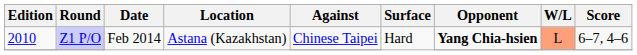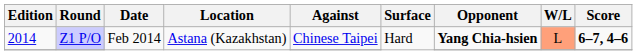Z1 P/O | Edition: 2010 -> 2014
Z1 P/O | Score: normal -> bold
